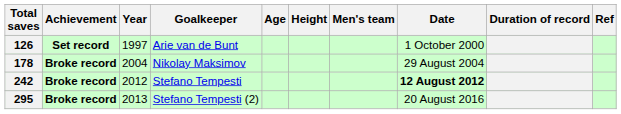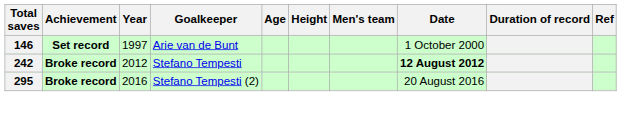Arie van de Bunt | Total saves: 126 -> 146
- row: 178 | Broke record | 2004 | Nikolay Maksimov | 29 August 2004
Stefano Tempesti (2) | Year: 2013 -> 2016
